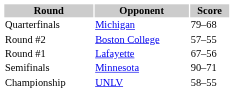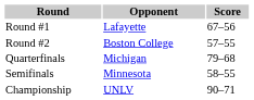rows swapped: Round #1 <-> Quarterfinals
Semifinals | Score: 90–71 -> 58–55
Championship | Score: 58–55 -> 90–71
